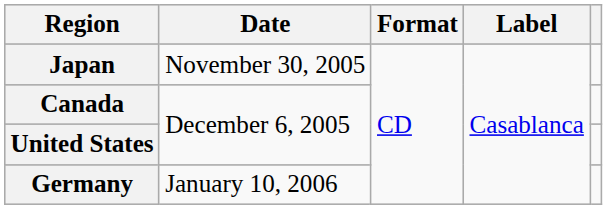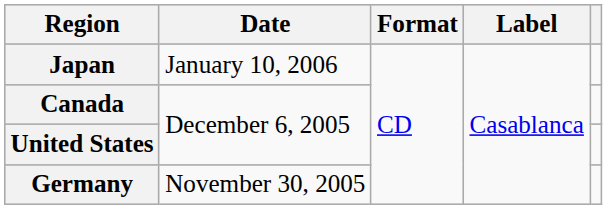Japan | Date: November 30, 2005 -> January 10, 2006
Germany | Date: January 10, 2006 -> November 30, 2005
